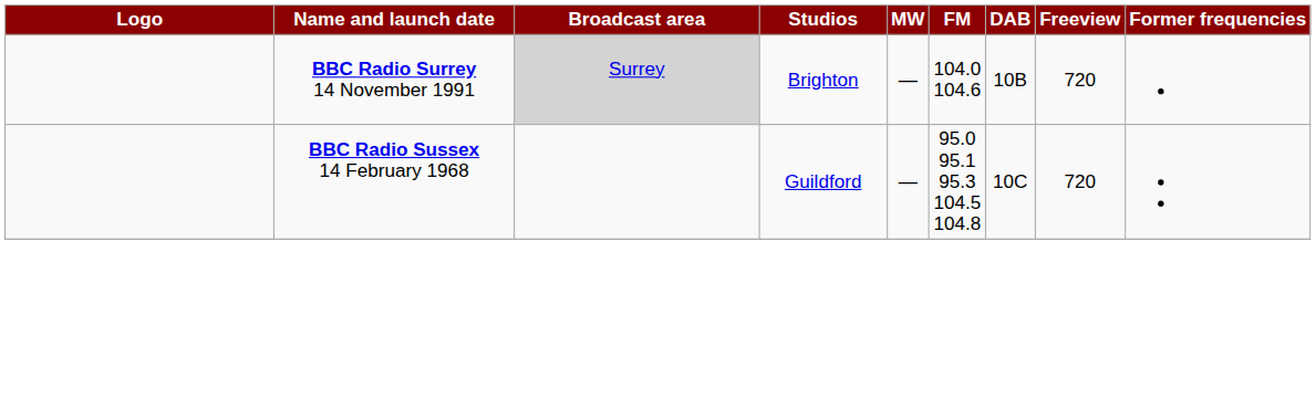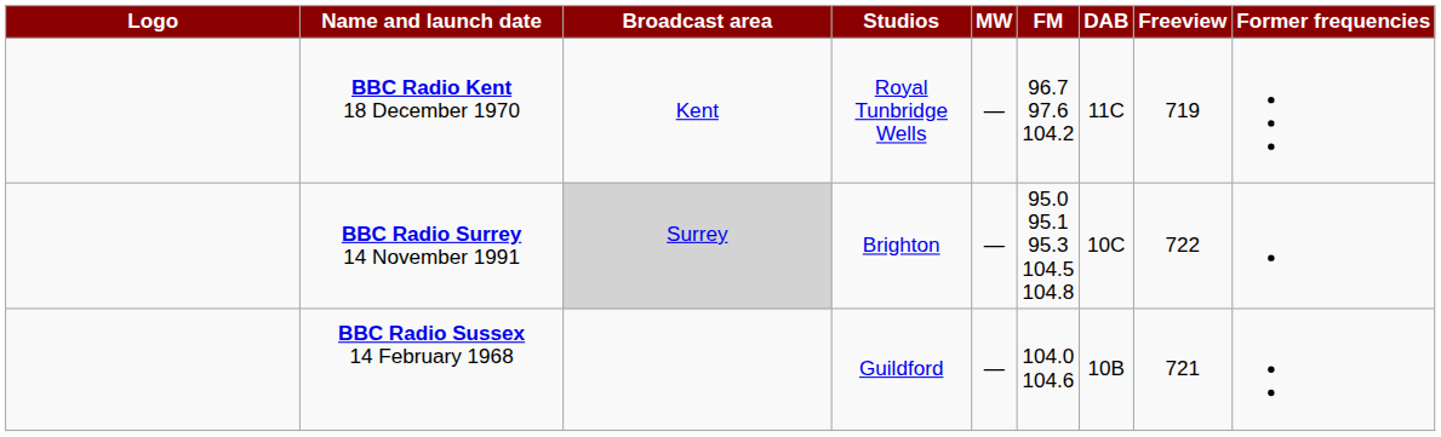+ row: BBC Radio Kent 18 December 1970 | Kent | Royal Tunbridge Wells | — | 96.7 97.6 104.2 | 11C | 719
BBC Radio Surrey 14 November 1991 | FM: 104.0 104.6 -> 95.0 95.1 95.3 104.5 104.8
BBC Radio Surrey 14 November 1991 | DAB: 10B -> 10C
BBC Radio Surrey 14 November 1991 | Freeview: 720 -> 722
BBC Radio Sussex 14 February 1968 | FM: 95.0 95.1 95.3 104.5 104.8 -> 104.0 104.6
BBC Radio Sussex 14 February 1968 | DAB: 10C -> 10B
BBC Radio Sussex 14 February 1968 | Freeview: 720 -> 721
